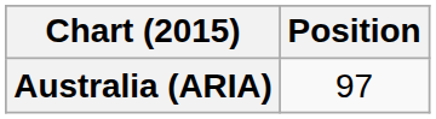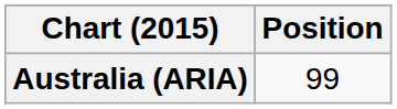Australia (ARIA) | Position: 97 -> 99
